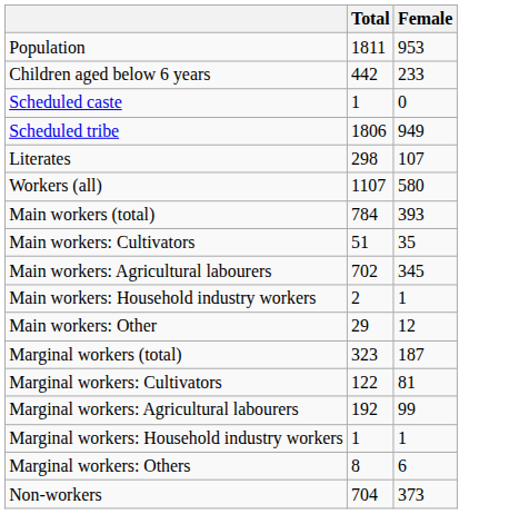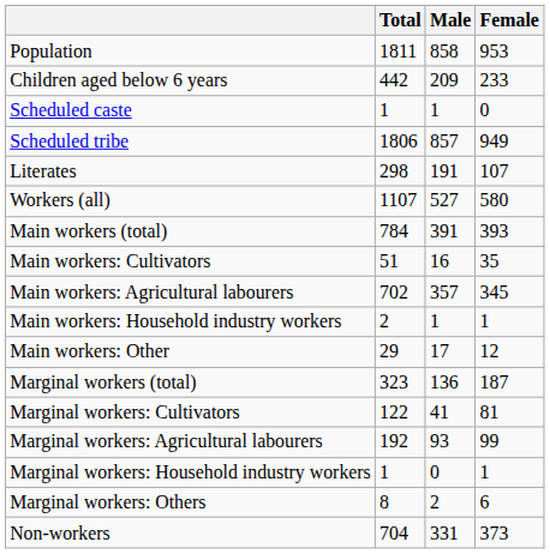+ column: Male | 858 | 209 | 1 | 857 | 191 | 527 | 391 | 16 | 357 | 1 | 17 | 136 | 41 | 93 | 0 | 2 | 331
